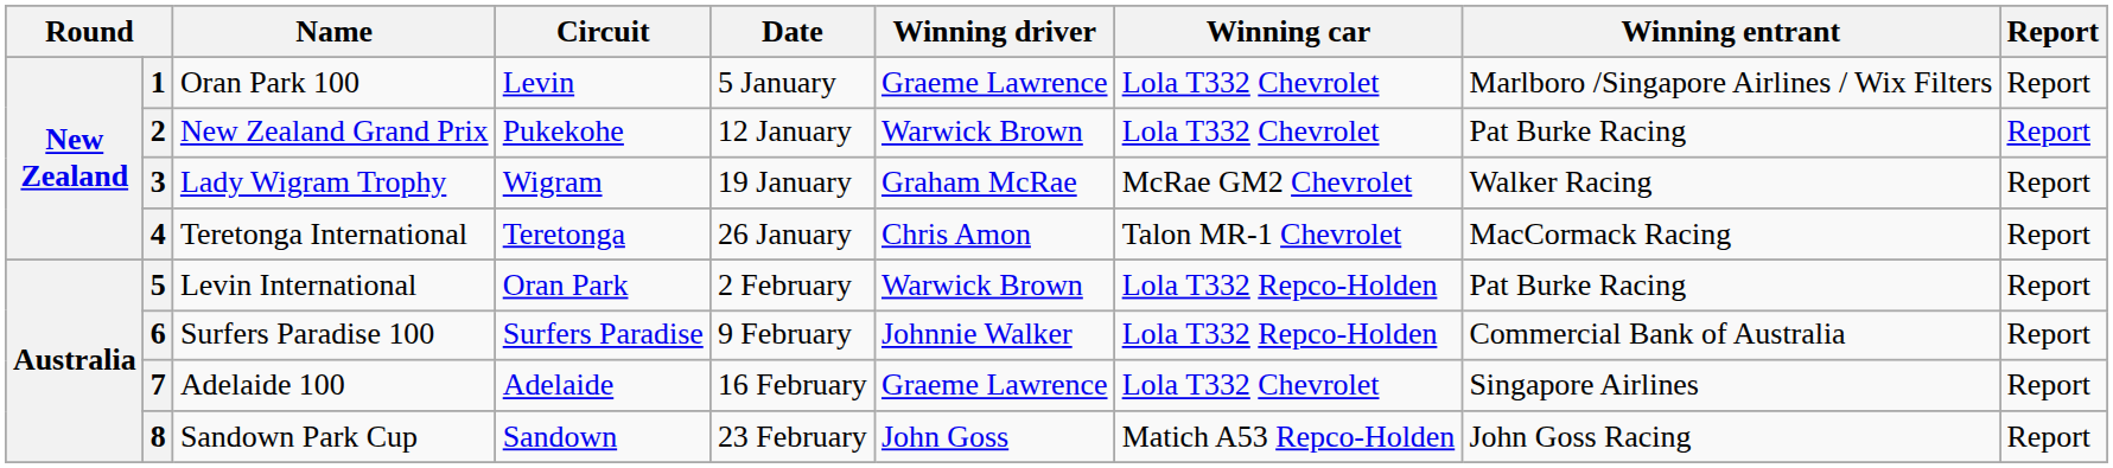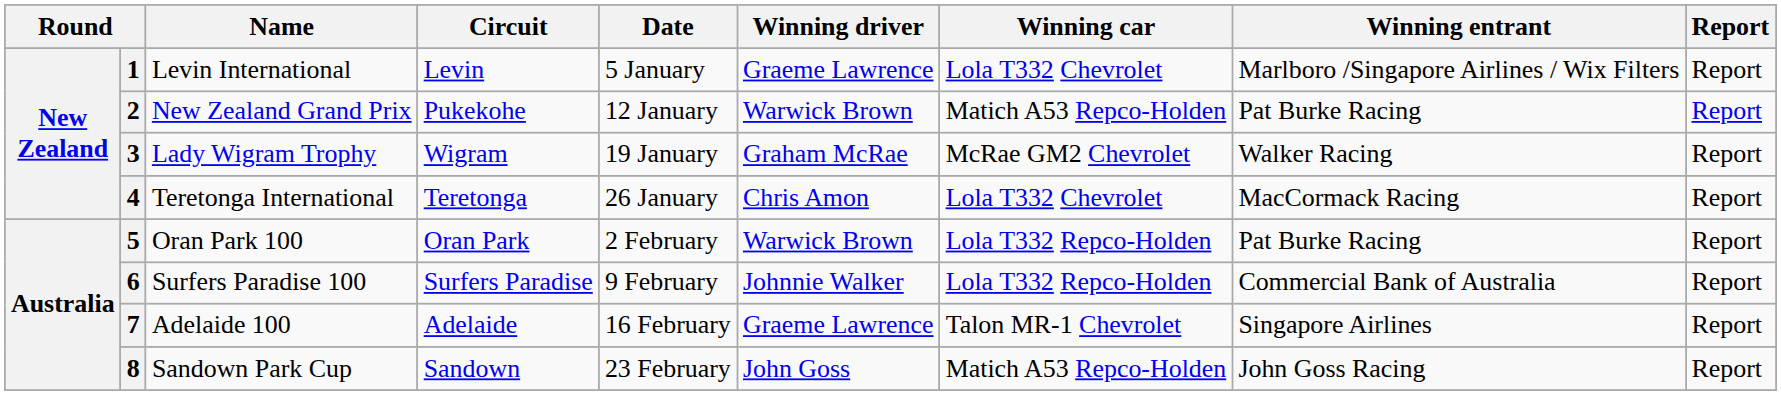1 | Name: Oran Park 100 -> Levin International
2 | Winning car: Lola T332 Chevrolet -> Matich A53 Repco-Holden
4 | Winning car: Talon MR-1 Chevrolet -> Lola T332 Chevrolet
5 | Name: Levin International -> Oran Park 100
7 | Winning car: Lola T332 Chevrolet -> Talon MR-1 Chevrolet
